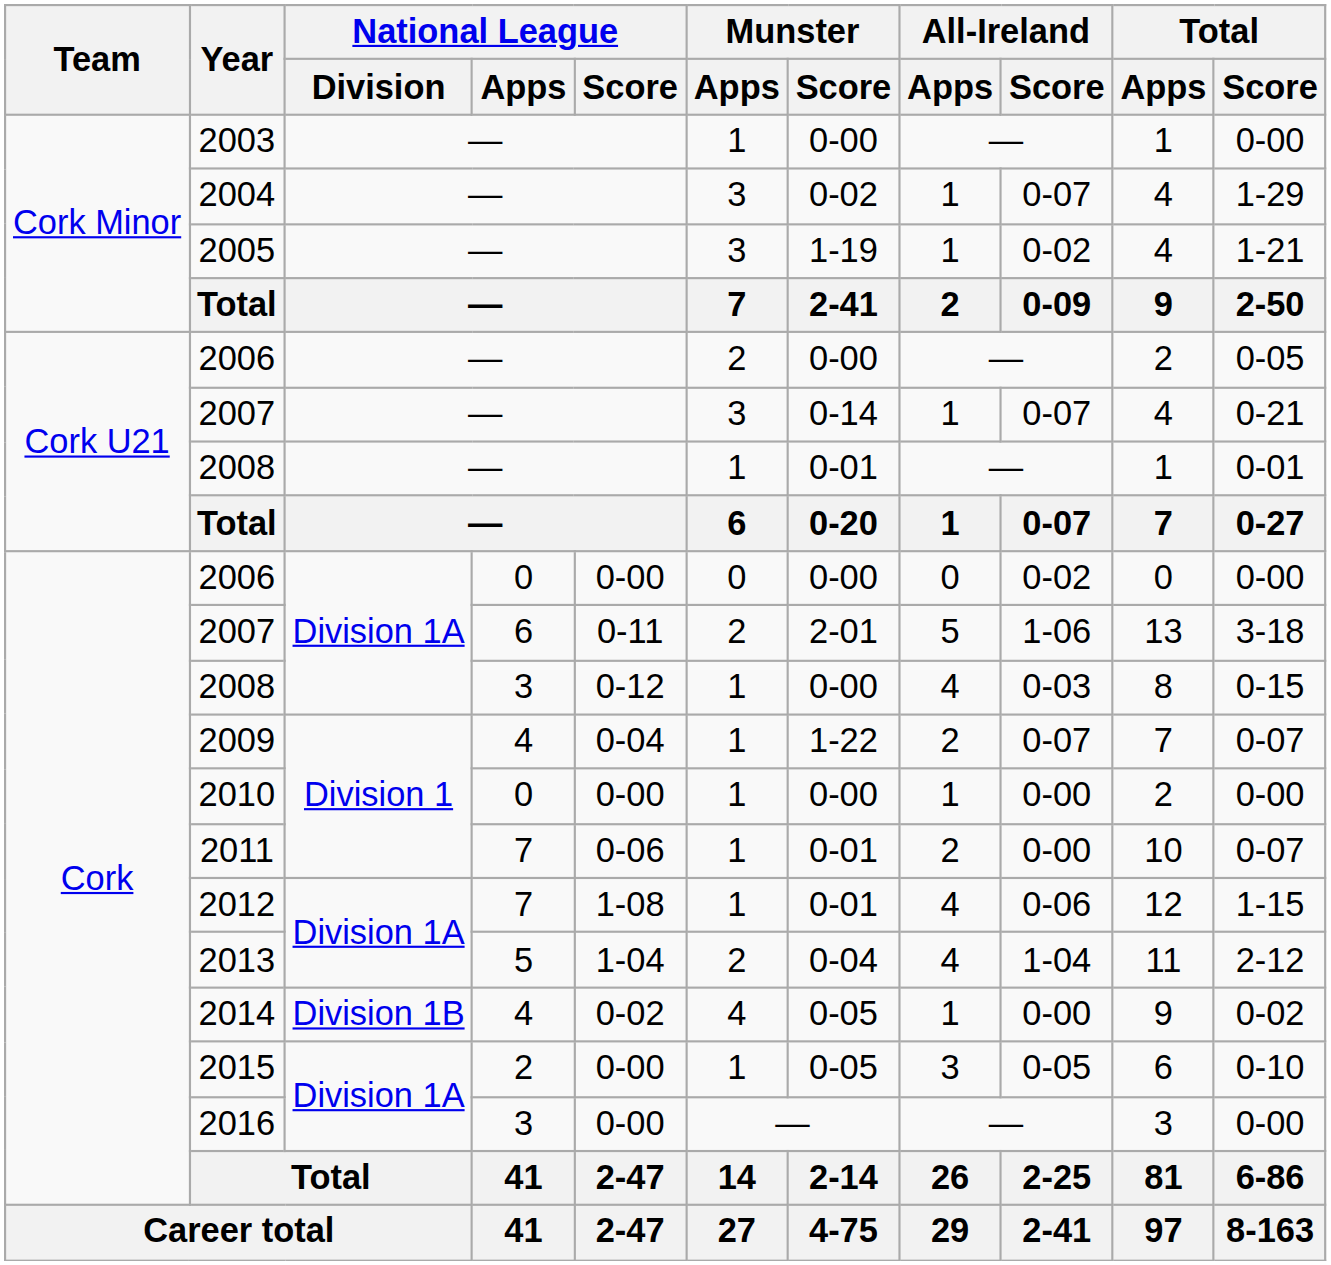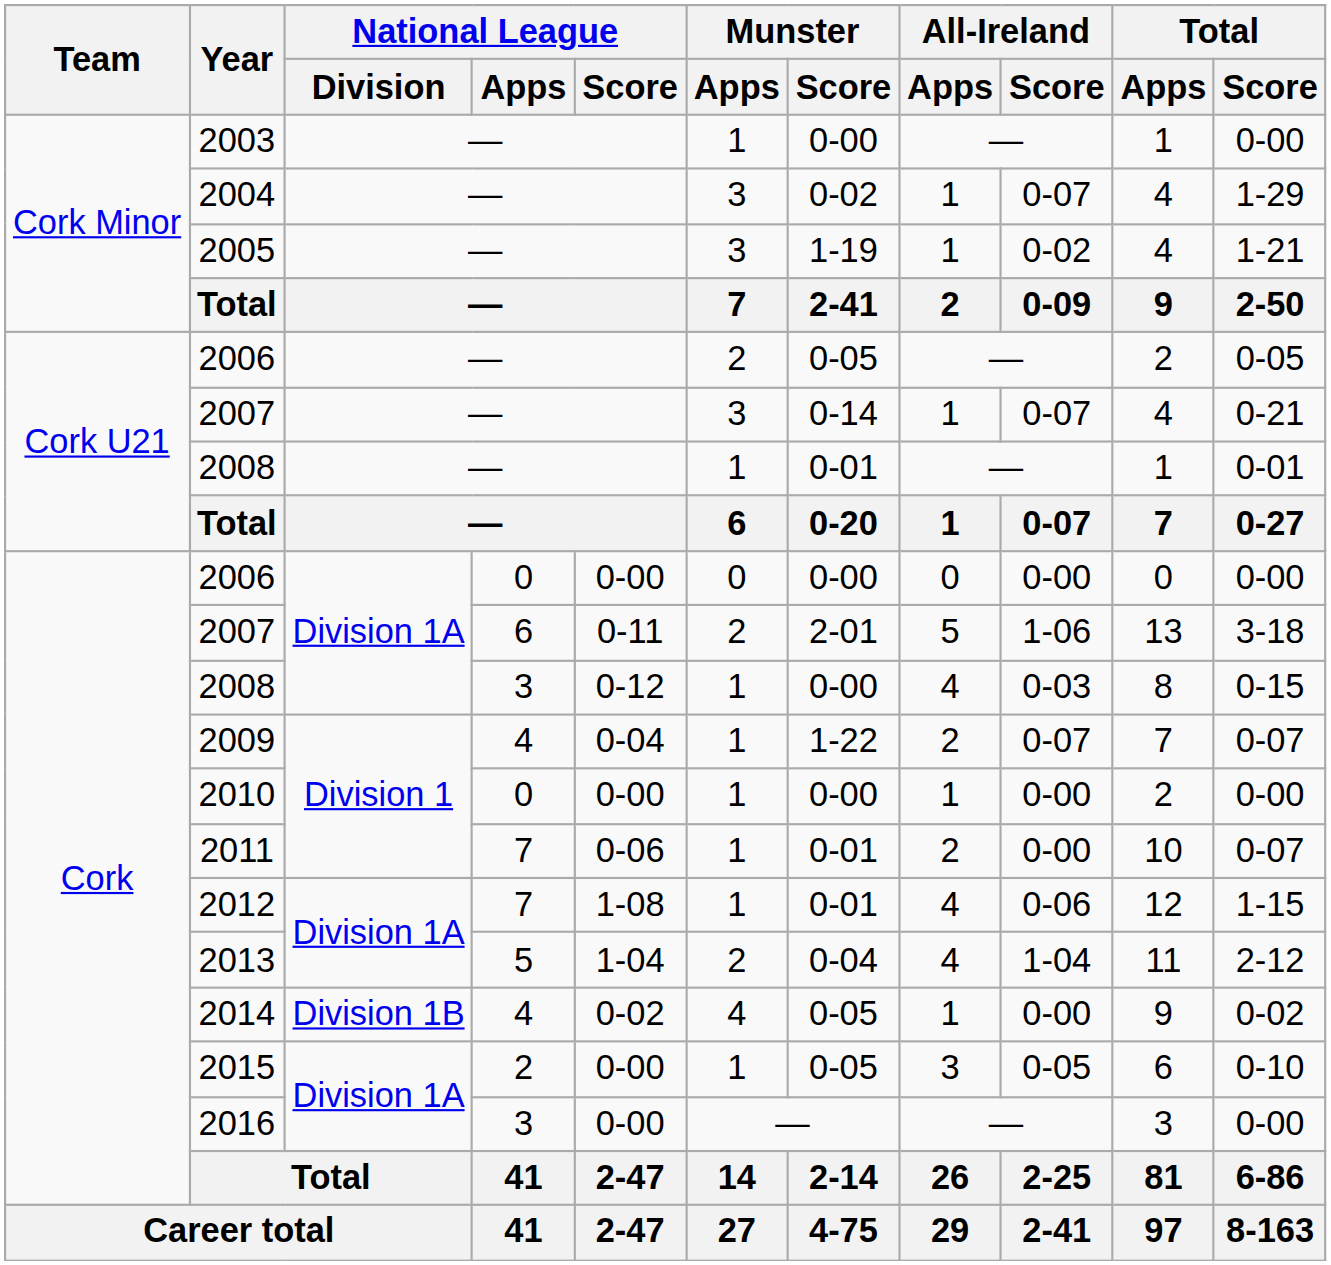2006 / — | Munster / Score: 0-00 -> 0-05
2006 / 0 | All-Ireland / Score: 0-02 -> 0-00
